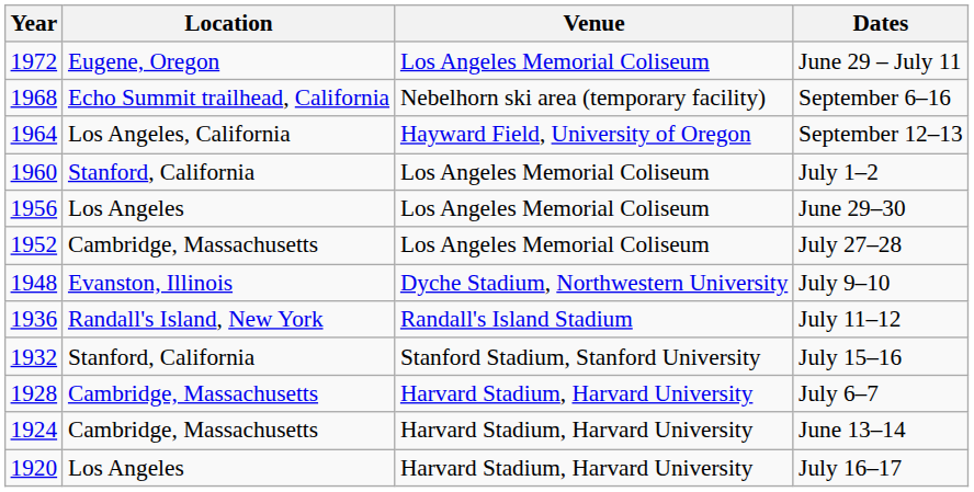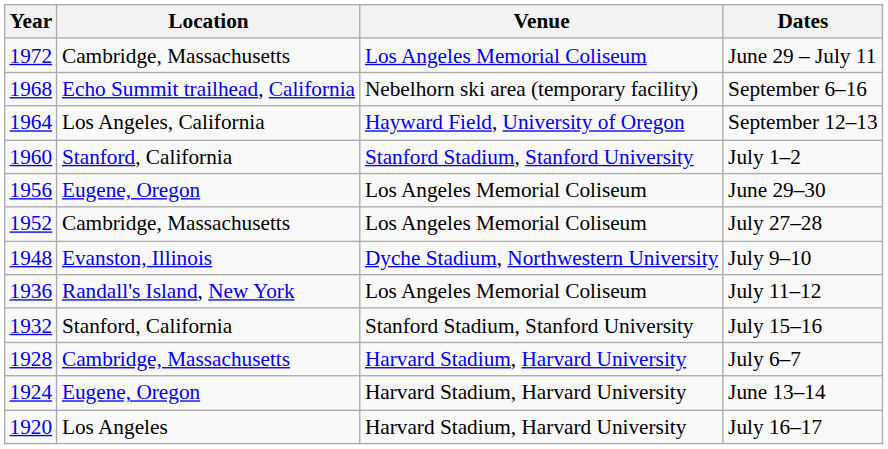June 29 – July 11 | Location: Eugene, Oregon -> Cambridge, Massachusetts
July 1–2 | Venue: Los Angeles Memorial Coliseum -> Stanford Stadium, Stanford University
June 29–30 | Location: Los Angeles -> Eugene, Oregon
July 11–12 | Venue: Randall's Island Stadium -> Los Angeles Memorial Coliseum
June 13–14 | Location: Cambridge, Massachusetts -> Eugene, Oregon
